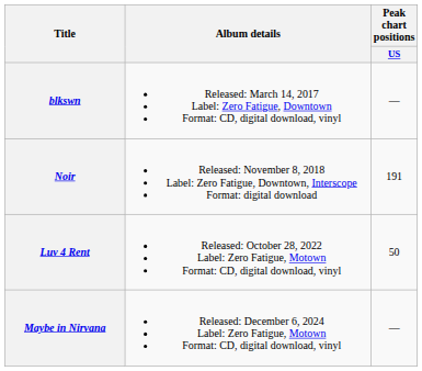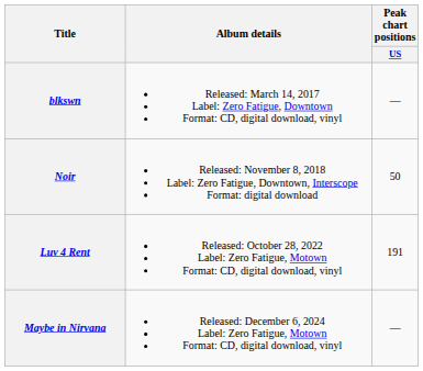Noir | Peak chart positions / US: 191 -> 50
Luv 4 Rent | Peak chart positions / US: 50 -> 191
